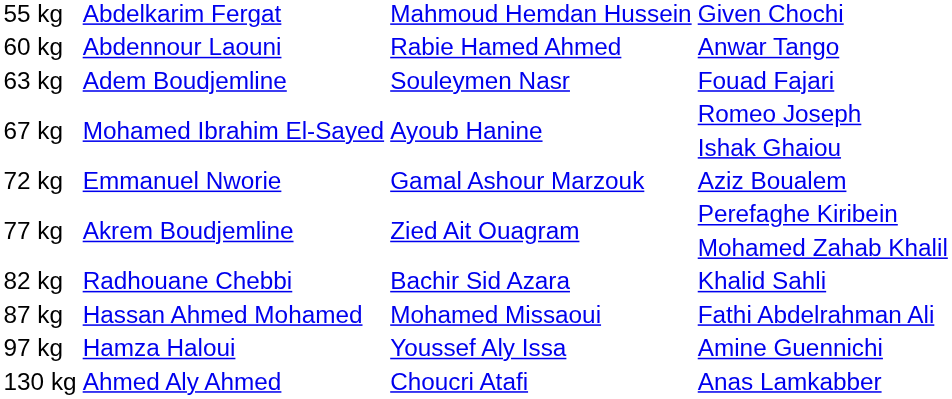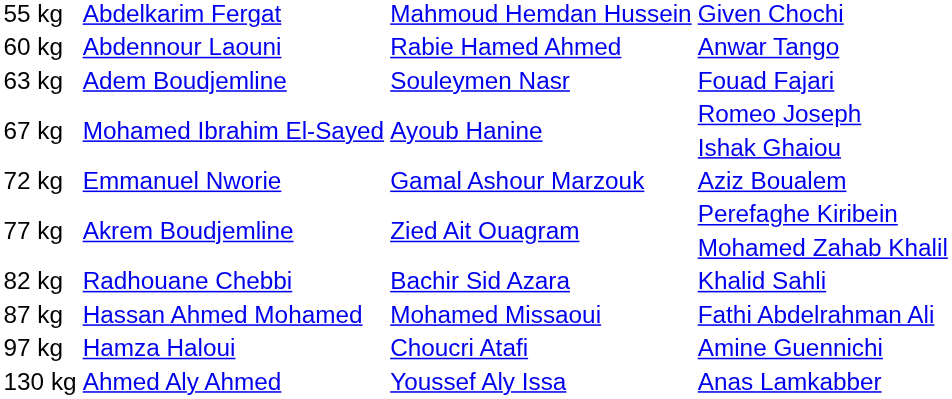Amine Guennichi | column 3: Youssef Aly Issa -> Choucri Atafi
Anas Lamkabber | column 3: Choucri Atafi -> Youssef Aly Issa
